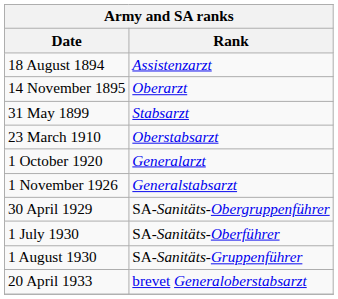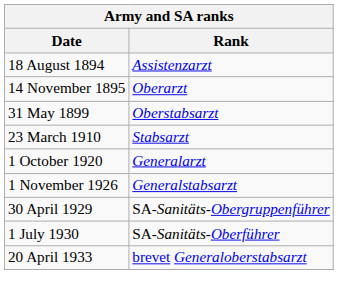31 May 1899 | Rank: Stabsarzt -> Oberstabsarzt
23 March 1910 | Rank: Oberstabsarzt -> Stabsarzt
- row: 1 August 1930 | SA-Sanitäts-Gruppenführer
